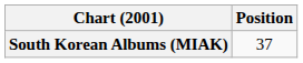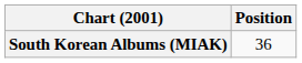South Korean Albums (MIAK) | Position: 37 -> 36
